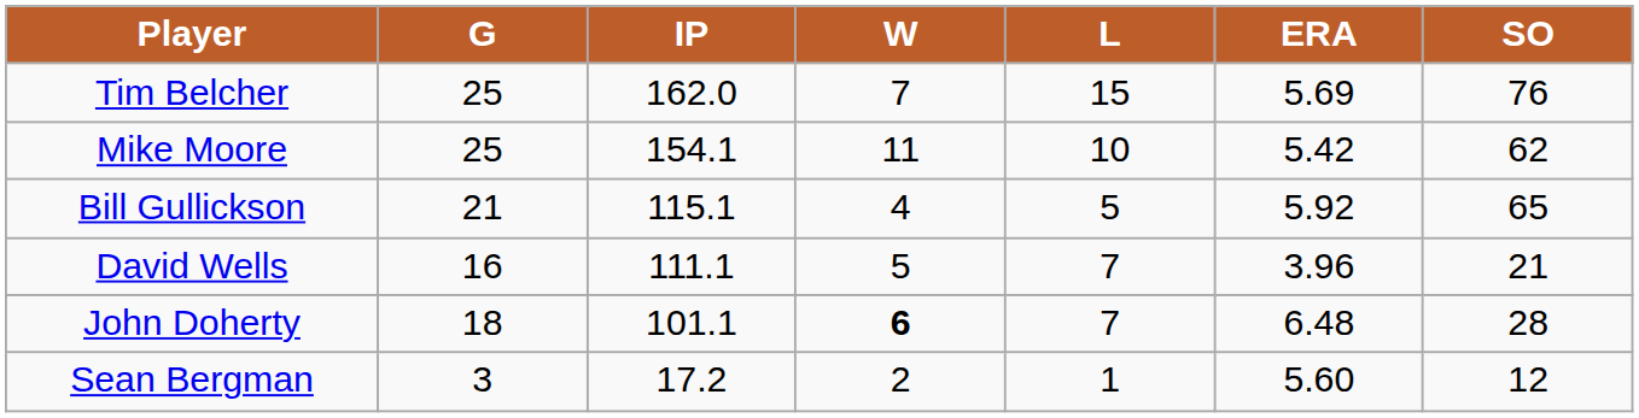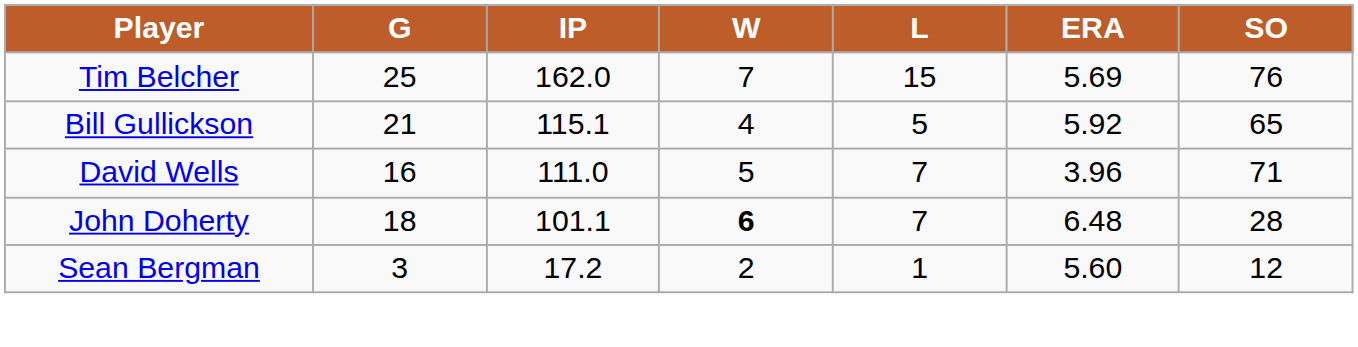- row: Mike Moore | 25 | 154.1 | 11 | 10 | 5.42 | 62
David Wells | IP: 111.1 -> 111.0
David Wells | SO: 21 -> 71
